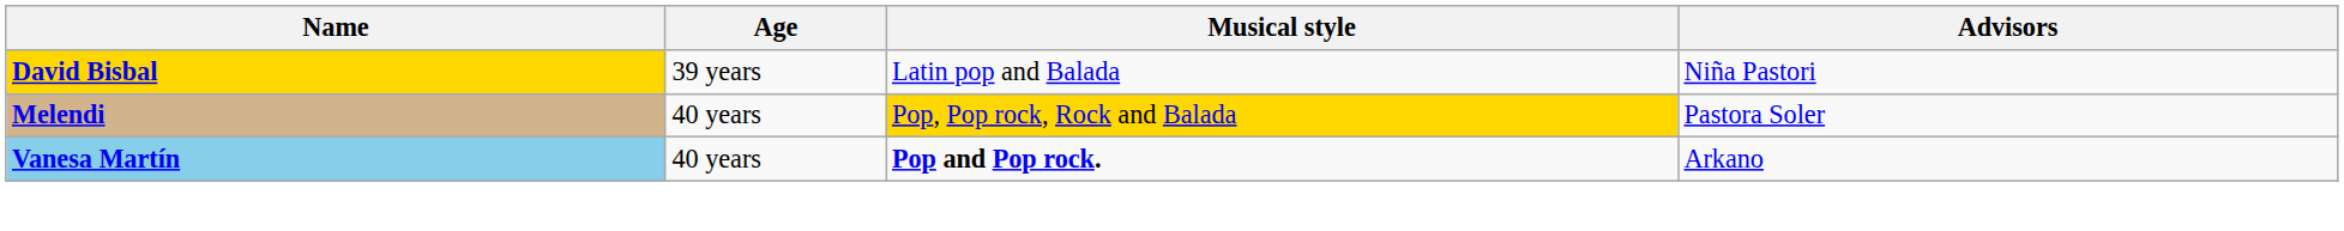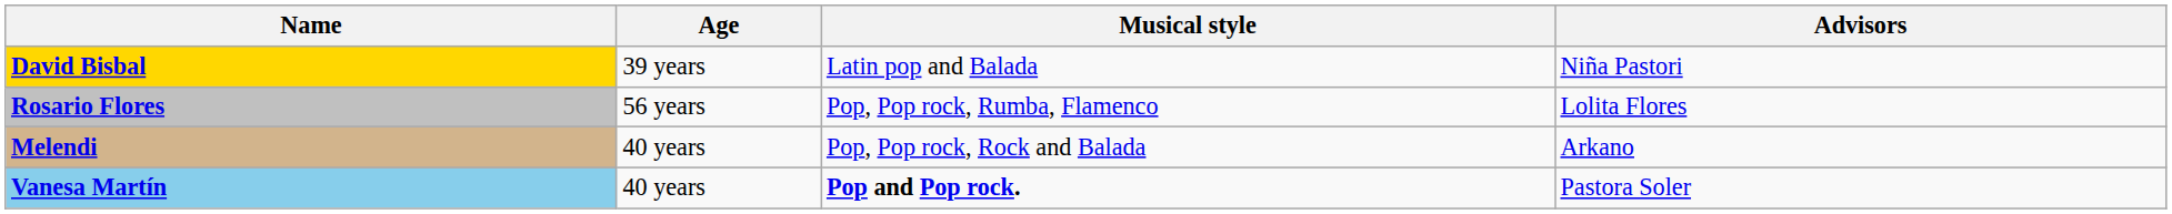+ row: Rosario Flores | 56 years | Pop, Pop rock, Rumba, Flamenco | Lolita Flores
Melendi | Musical style: gold background -> no background
Melendi | Advisors: Pastora Soler -> Arkano
Vanesa Martín | Advisors: Arkano -> Pastora Soler
